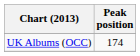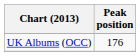UK Albums (OCC) | Peak position: 174 -> 176
